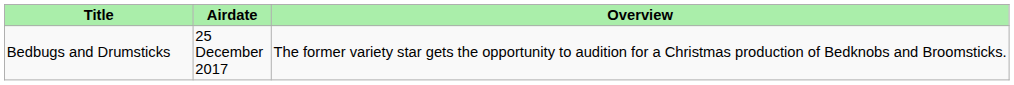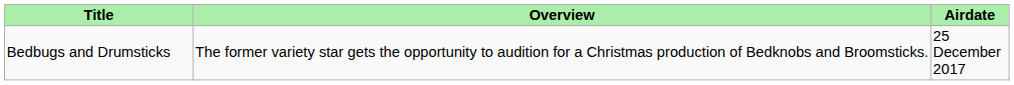columns swapped: Airdate <-> Overview
